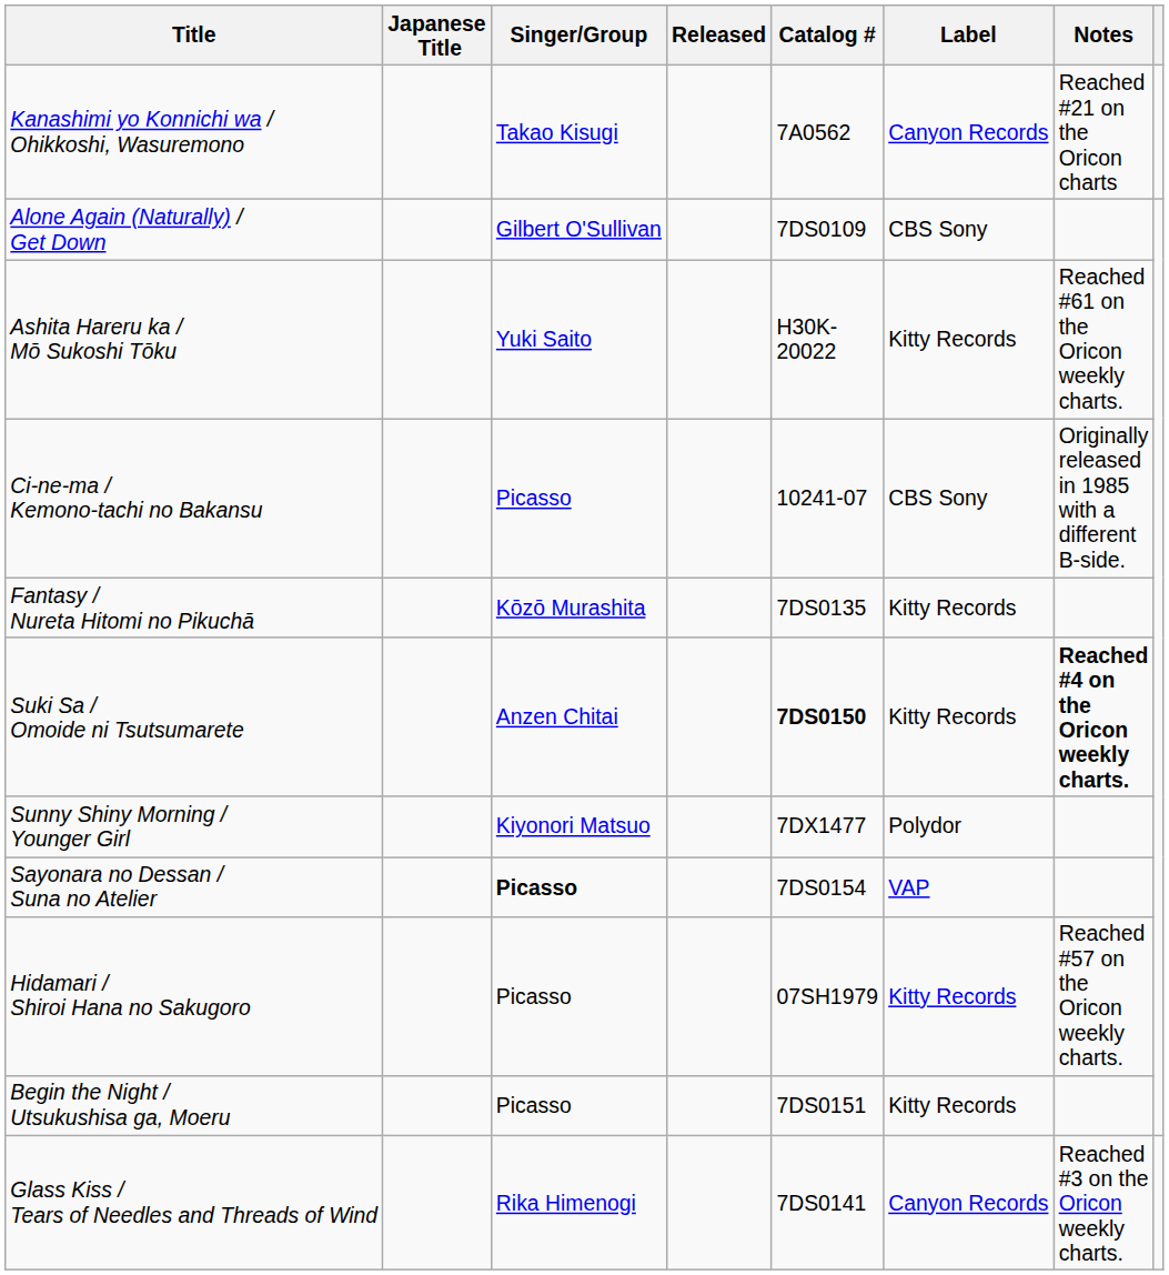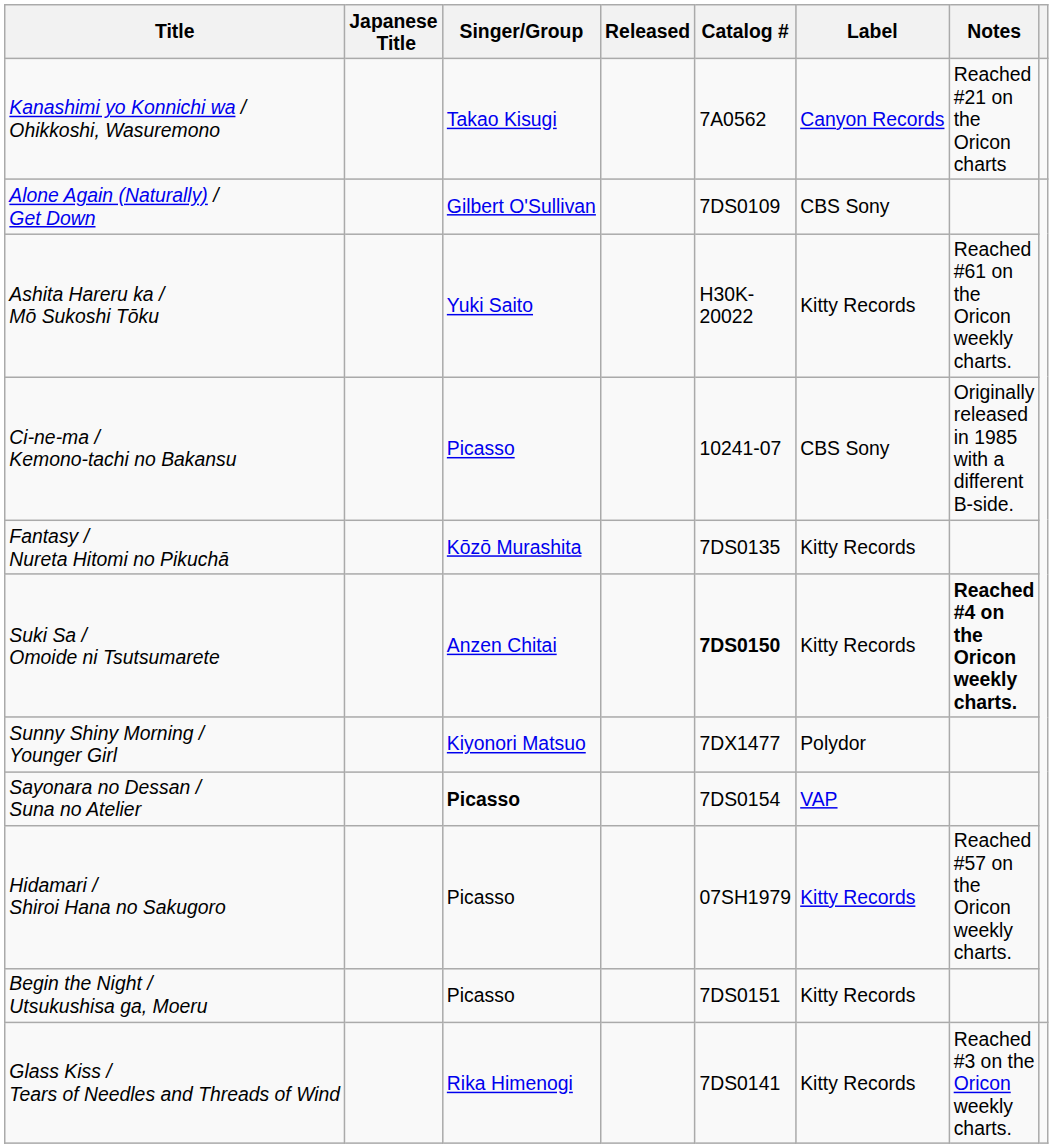Glass Kiss / Tears of Needles and Threads of Wind | Label: Canyon Records -> Kitty Records
